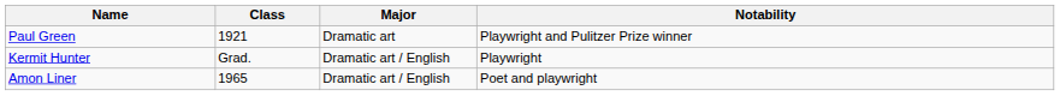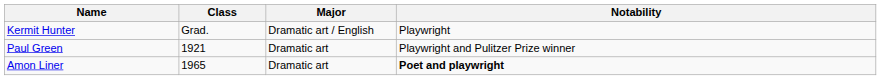rows swapped: Paul Green <-> Kermit Hunter
Amon Liner | Major: Dramatic art / English -> Dramatic art
Amon Liner | Notability: normal -> bold
